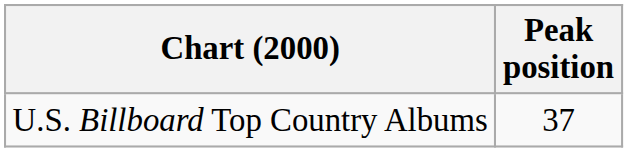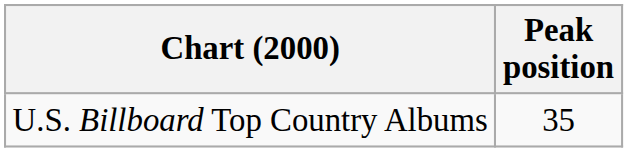U.S. Billboard Top Country Albums | Peak position: 37 -> 35
